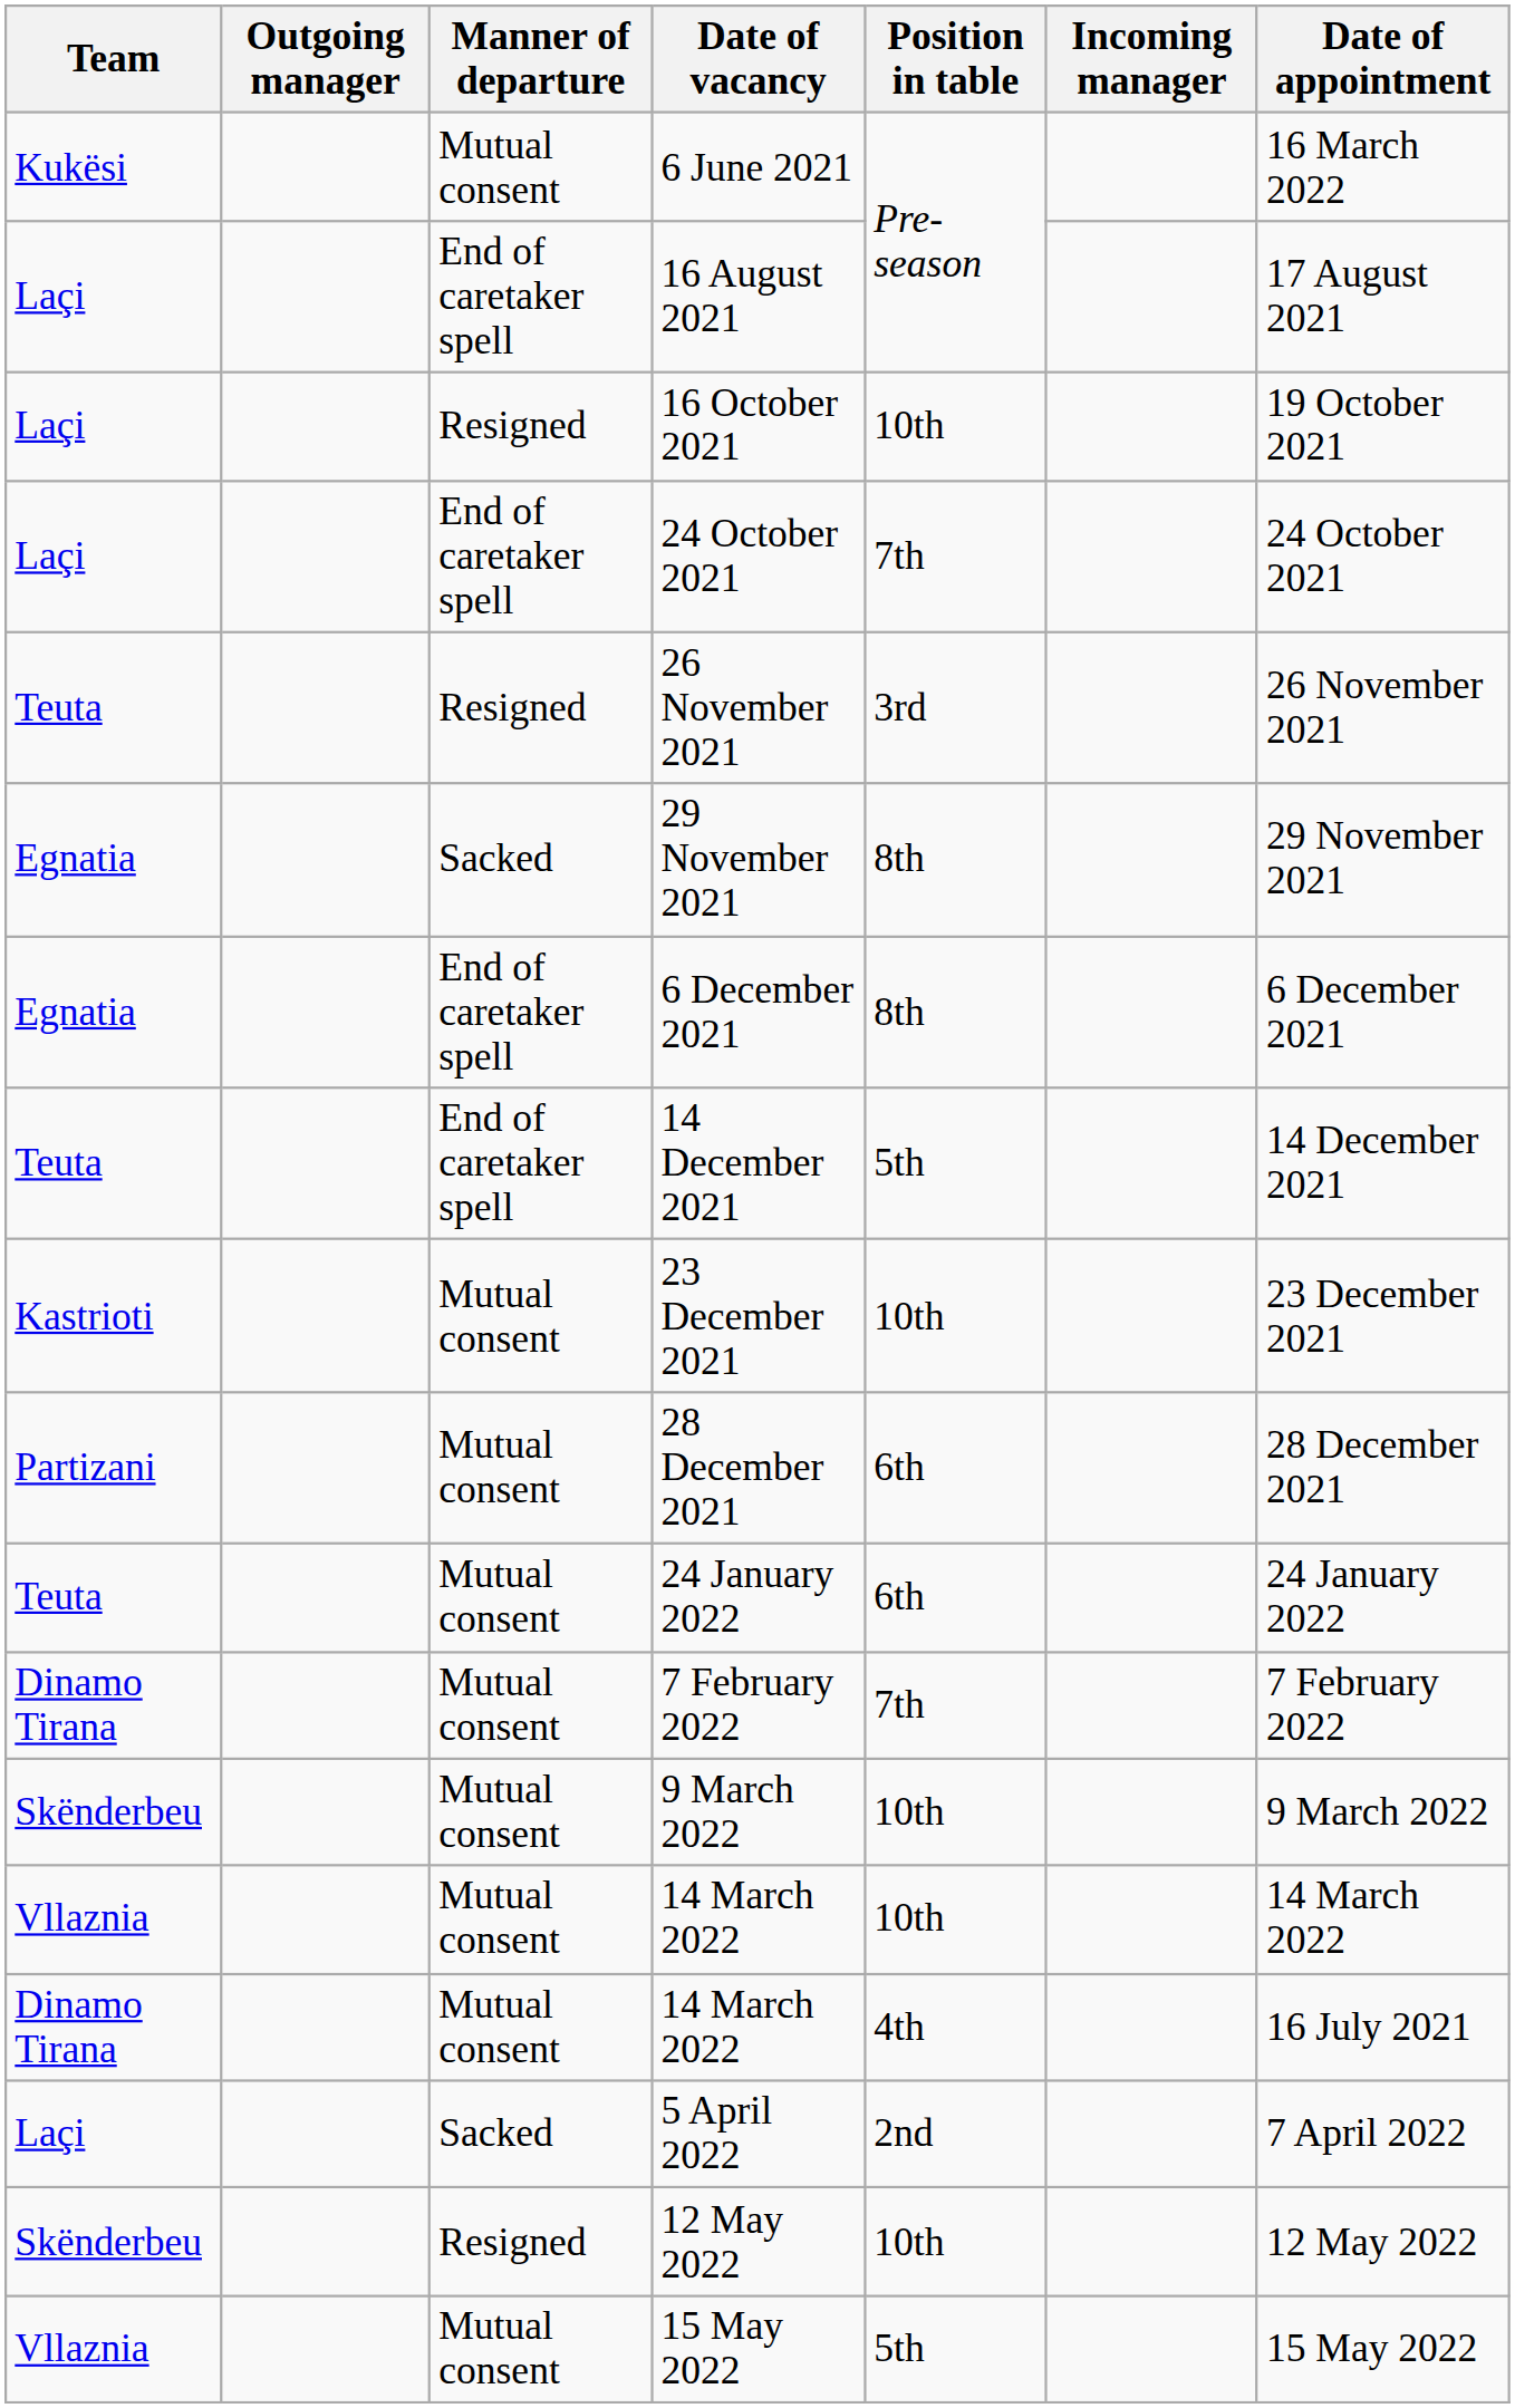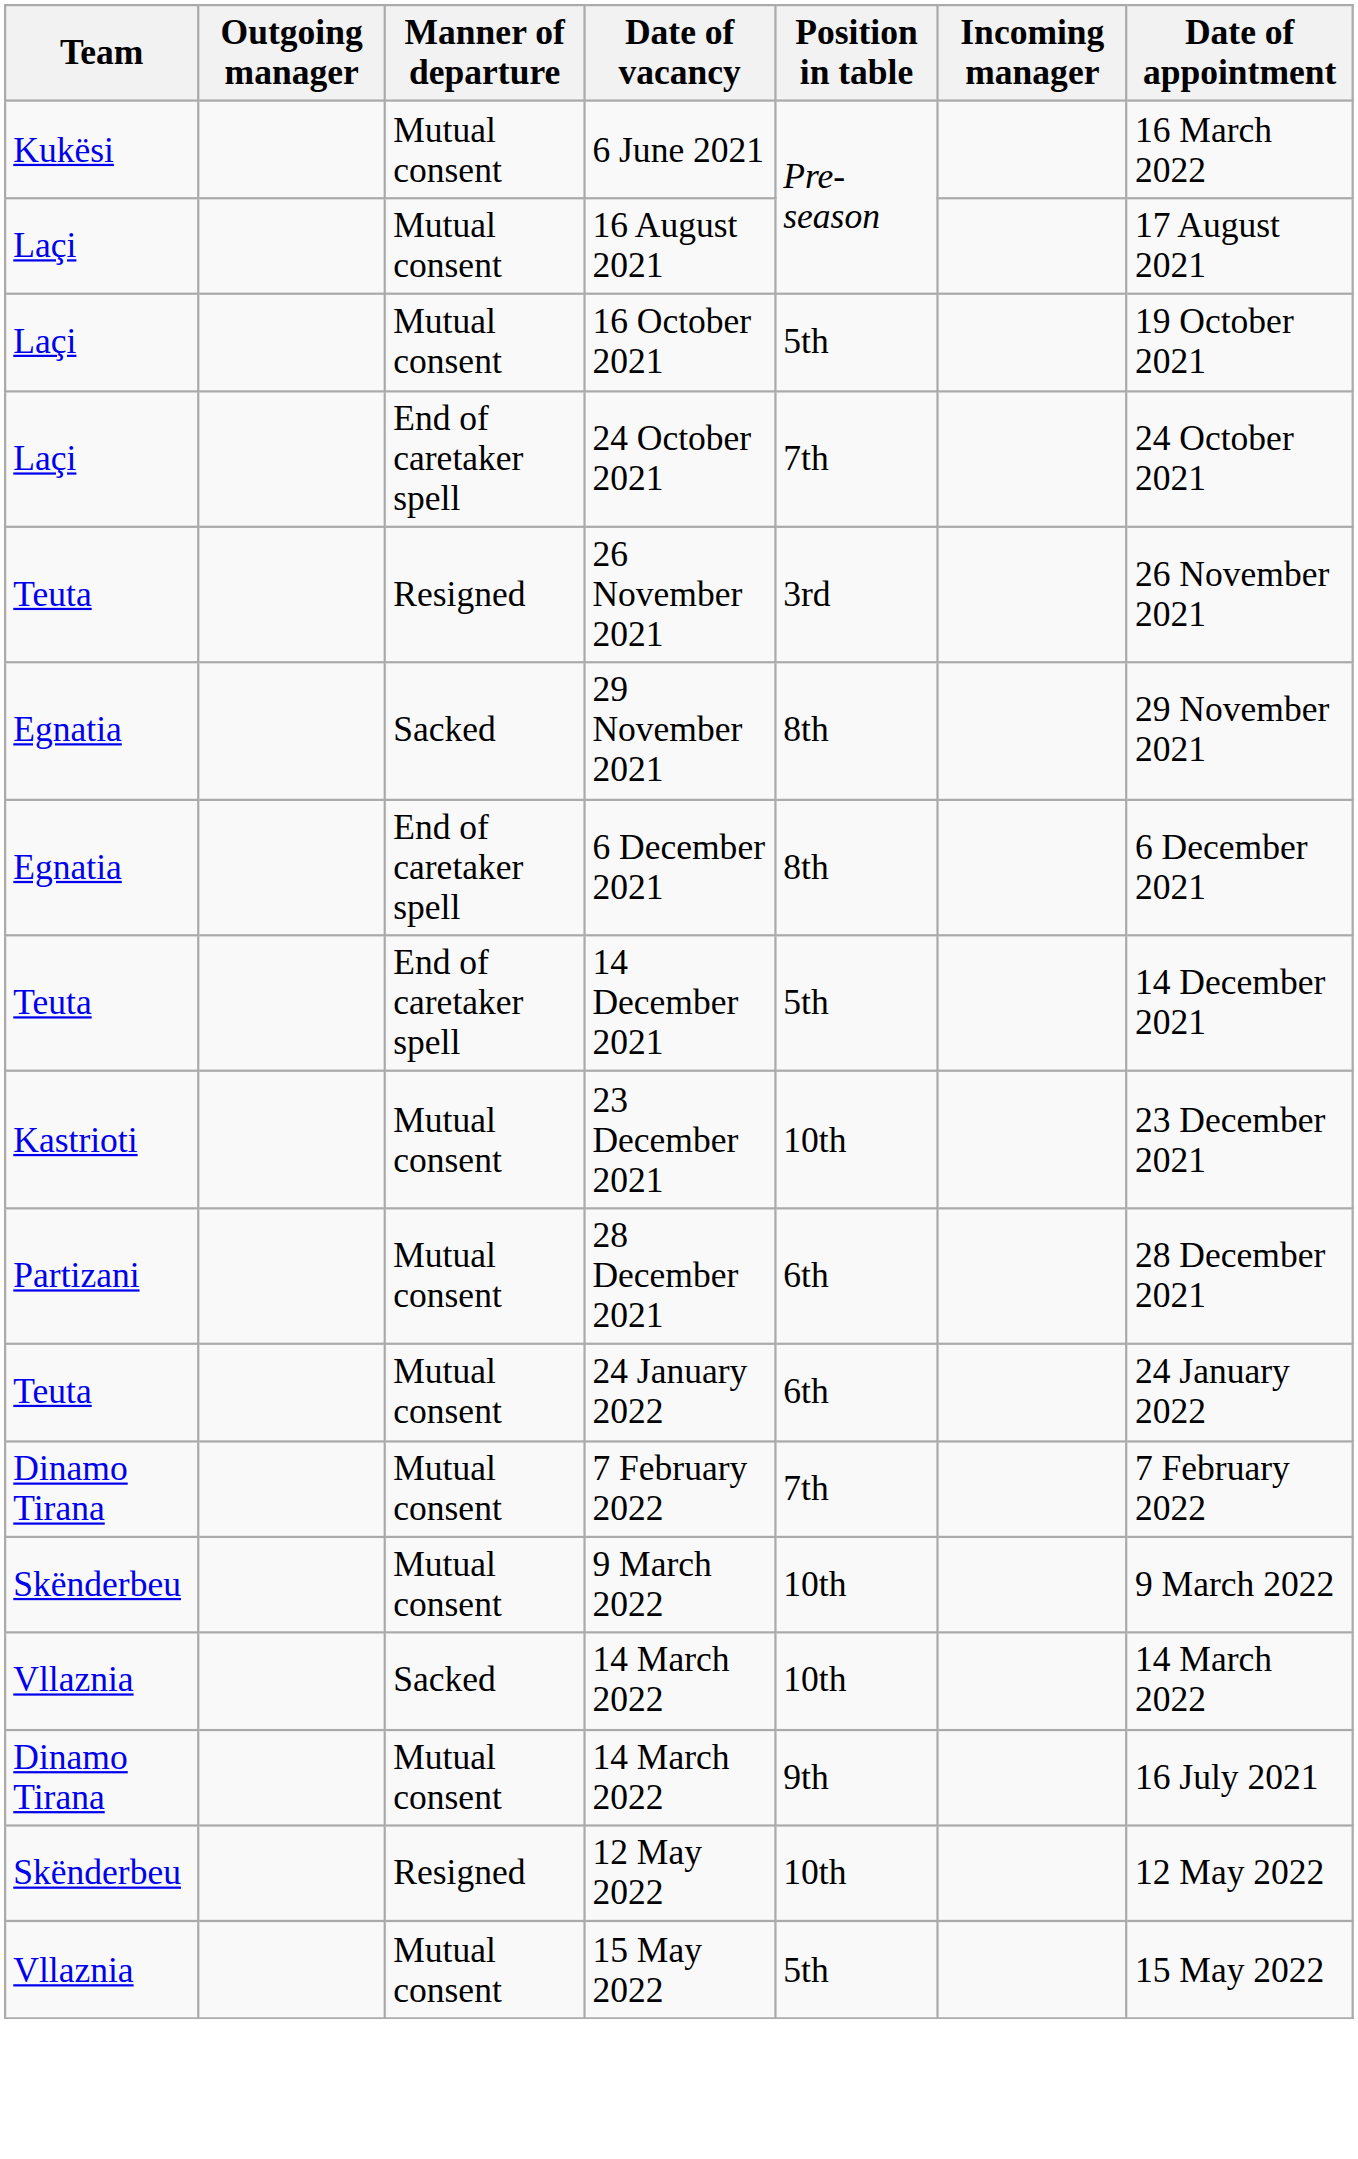16 August 2021 | Manner of departure: End of caretaker spell -> Mutual consent
16 October 2021 | Manner of departure: Resigned -> Mutual consent
16 October 2021 | Position in table: 10th -> 5th
Vllaznia / 14 March 2022 | Manner of departure: Mutual consent -> Sacked
Dinamo Tirana / 14 March 2022 | Position in table: 4th -> 9th
- row: Laçi | Sacked | 5 April 2022 | 2nd | 7 April 2022
